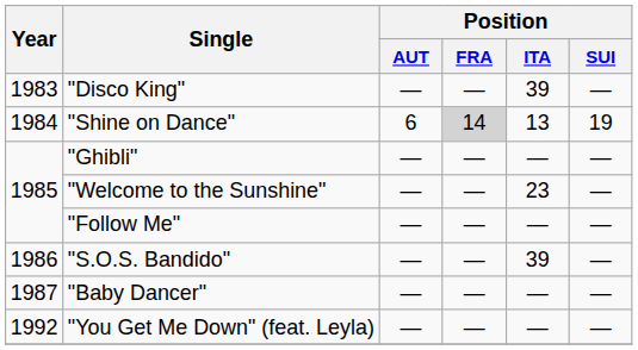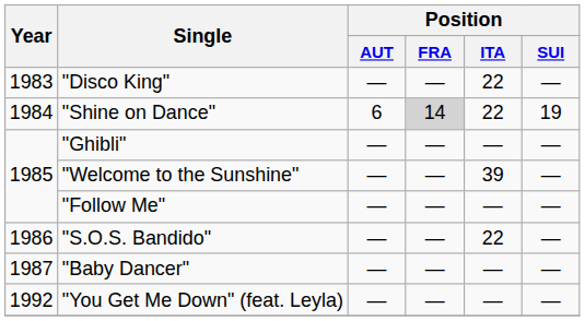"Disco King" | Position / ITA: 39 -> 22
"Shine on Dance" | Position / ITA: 13 -> 22
"Welcome to the Sunshine" | Position / ITA: 23 -> 39
"S.O.S. Bandido" | Position / ITA: 39 -> 22
